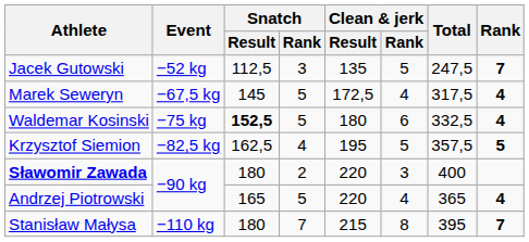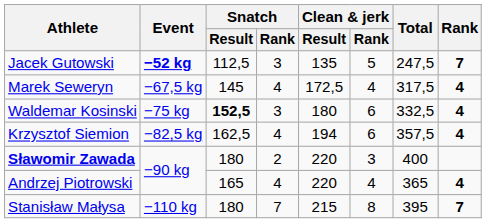Jacek Gutowski | Event: normal -> bold
Marek Seweryn | Snatch / Rank: 5 -> 4
Waldemar Kosinski | Snatch / Rank: 5 -> 3
Krzysztof Siemion | Clean & jerk / Result: 195 -> 194
Krzysztof Siemion | Clean & jerk / Rank: 5 -> 6
Krzysztof Siemion | Rank: 5 -> 4
Andrzej Piotrowski | Snatch / Rank: 5 -> 4
